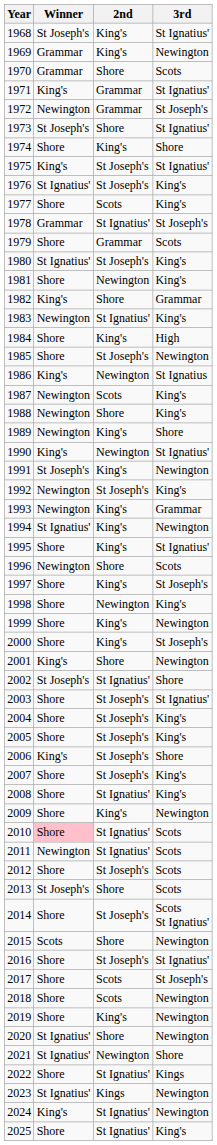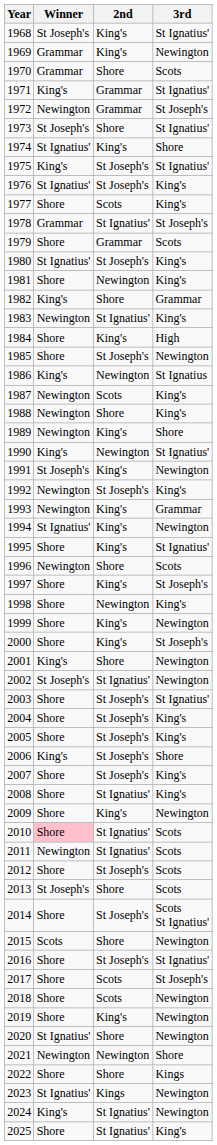1974 | Winner: Shore -> St Ignatius'
2002 | 3rd: Shore -> Newington
2021 | Winner: St Ignatius' -> Newington
2022 | 2nd: St Ignatius' -> Shore
